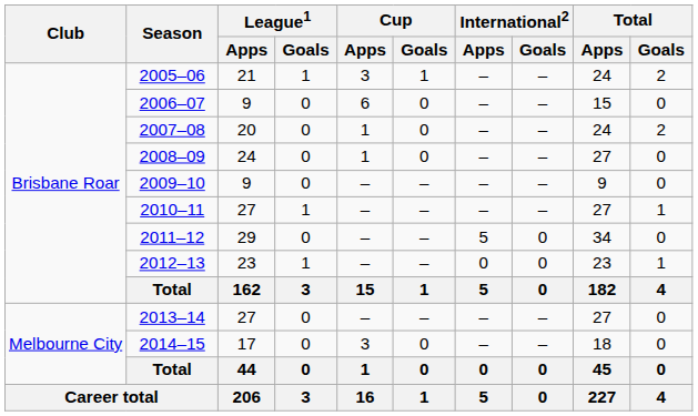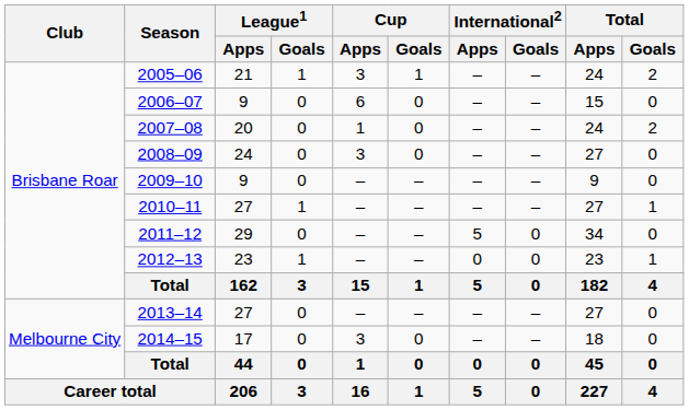2008–09 | Cup / Apps: 1 -> 3
